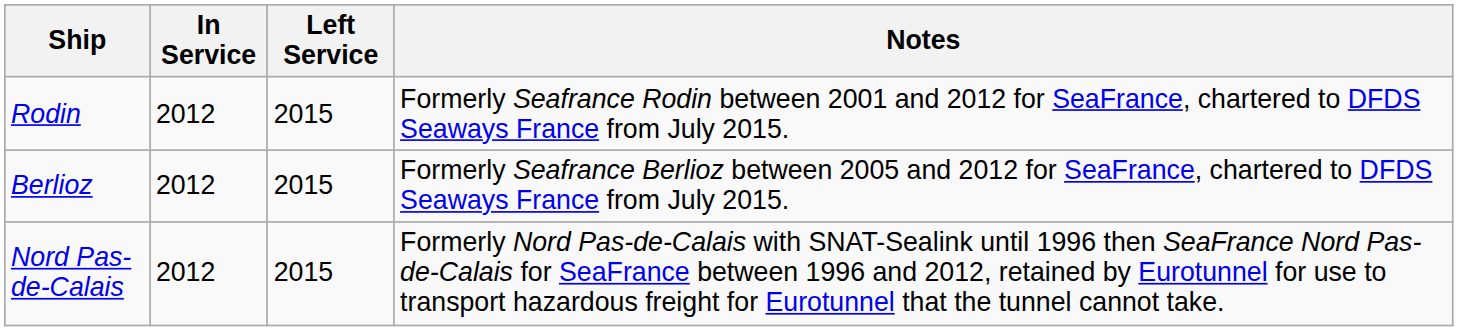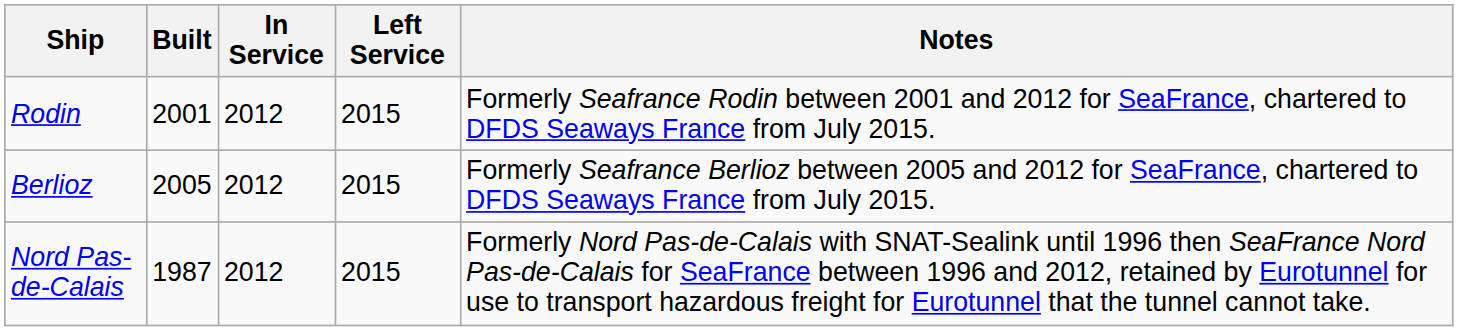+ column: Built | 2001 | 2005 | 1987
